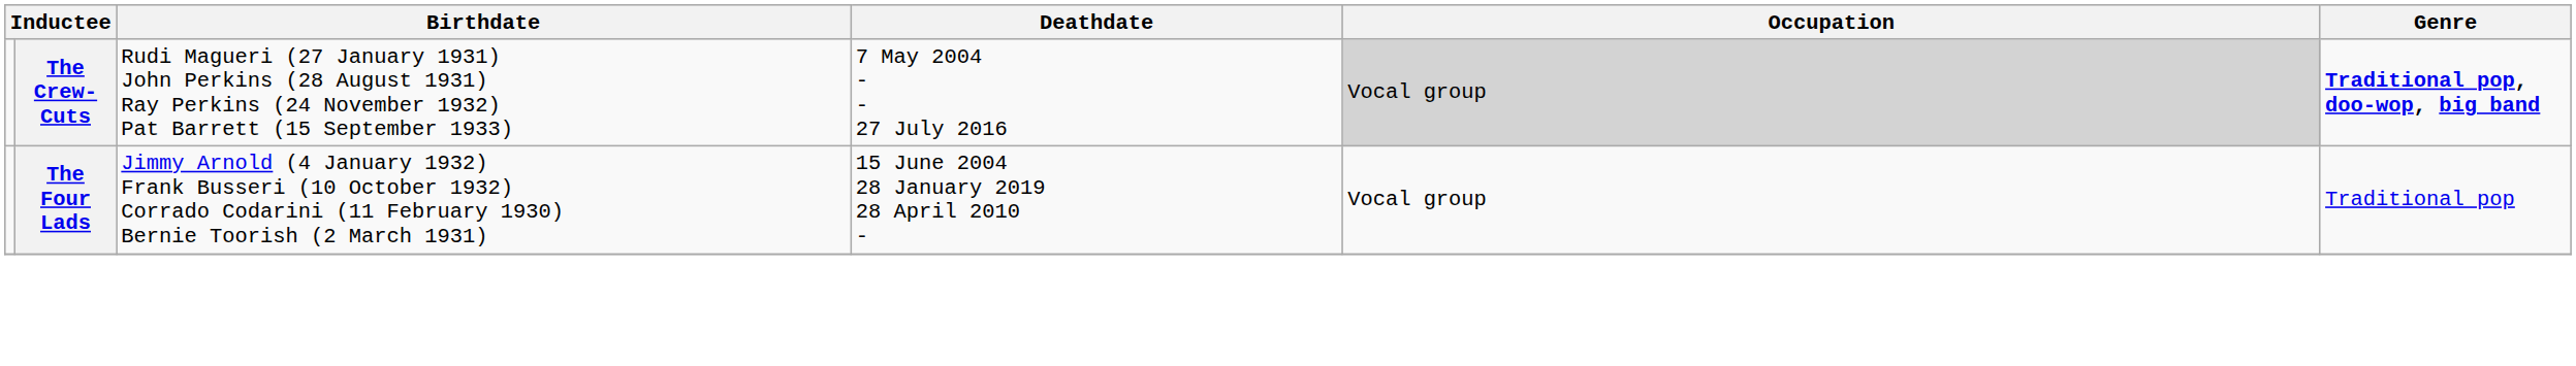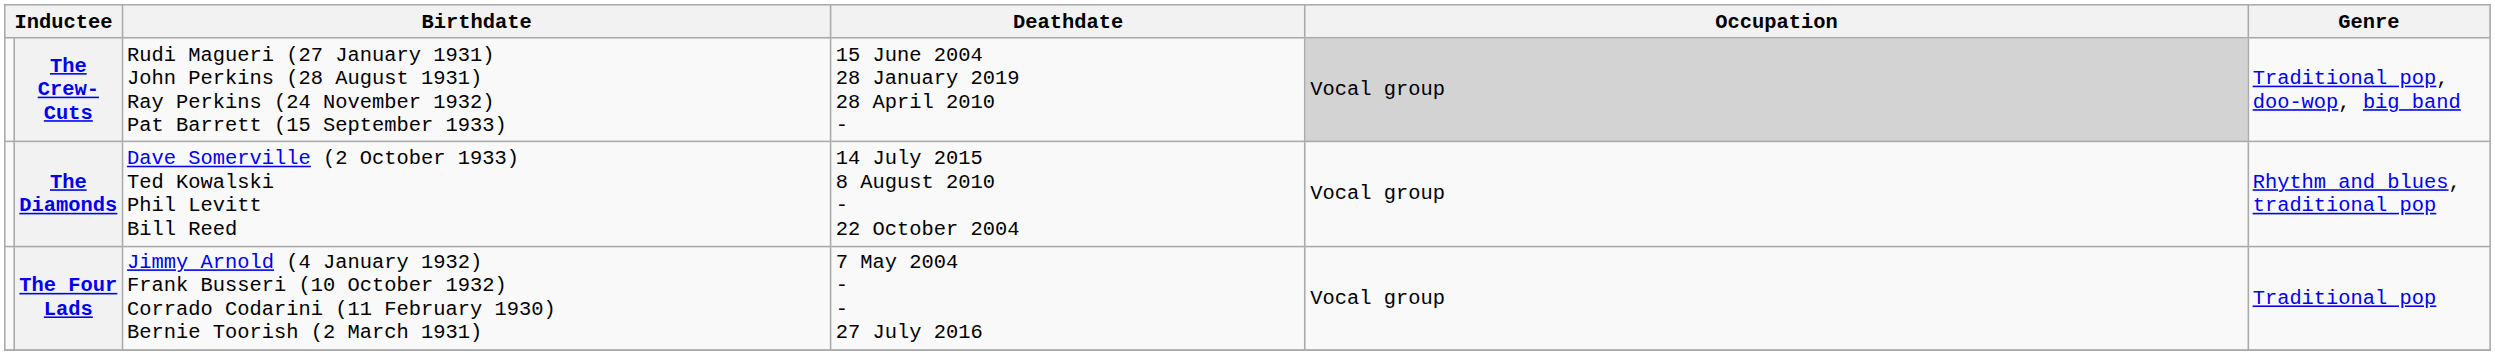The Crew-Cuts | Deathdate: 7 May 2004 - - 27 July 2016 -> 15 June 2004 28 January 2019 28 April 2010 -
The Crew-Cuts | Genre: bold -> normal
+ row: The Diamonds | Dave Somerville (2 October 1933) Ted Kowalski Phil Levitt Bill Reed | 14 July 2015 8 August 2010 - 22 October 2004 | Vocal group | Rhythm and blues, traditional pop
The Four Lads | Deathdate: 15 June 2004 28 January 2019 28 April 2010 - -> 7 May 2004 - - 27 July 2016
